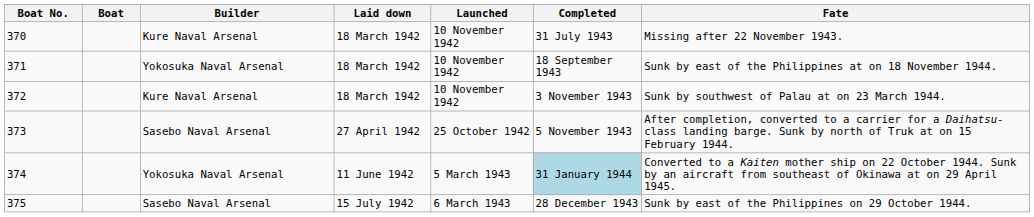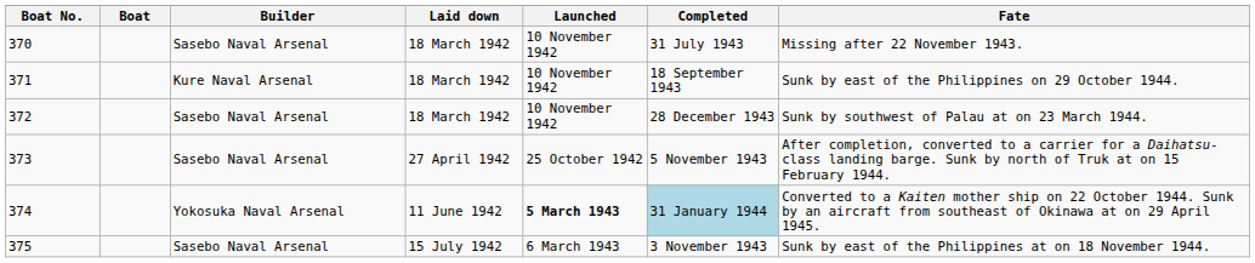370 | Builder: Kure Naval Arsenal -> Sasebo Naval Arsenal
371 | Builder: Yokosuka Naval Arsenal -> Kure Naval Arsenal
371 | Fate: Sunk by east of the Philippines at on 18 November 1944. -> Sunk by east of the Philippines on 29 October 1944.
372 | Builder: Kure Naval Arsenal -> Sasebo Naval Arsenal
372 | Completed: 3 November 1943 -> 28 December 1943
374 | Launched: normal -> bold
375 | Completed: 28 December 1943 -> 3 November 1943
375 | Fate: Sunk by east of the Philippines on 29 October 1944. -> Sunk by east of the Philippines at on 18 November 1944.
